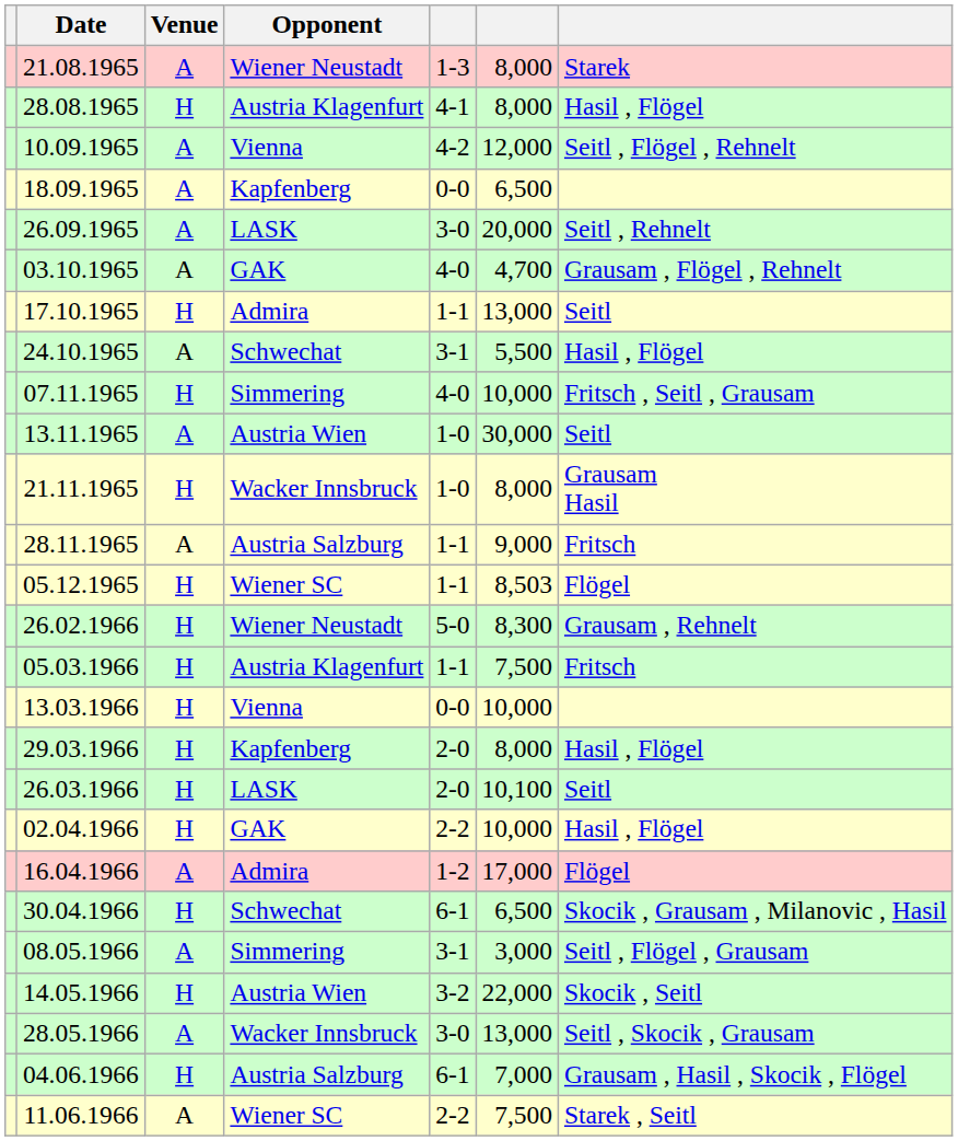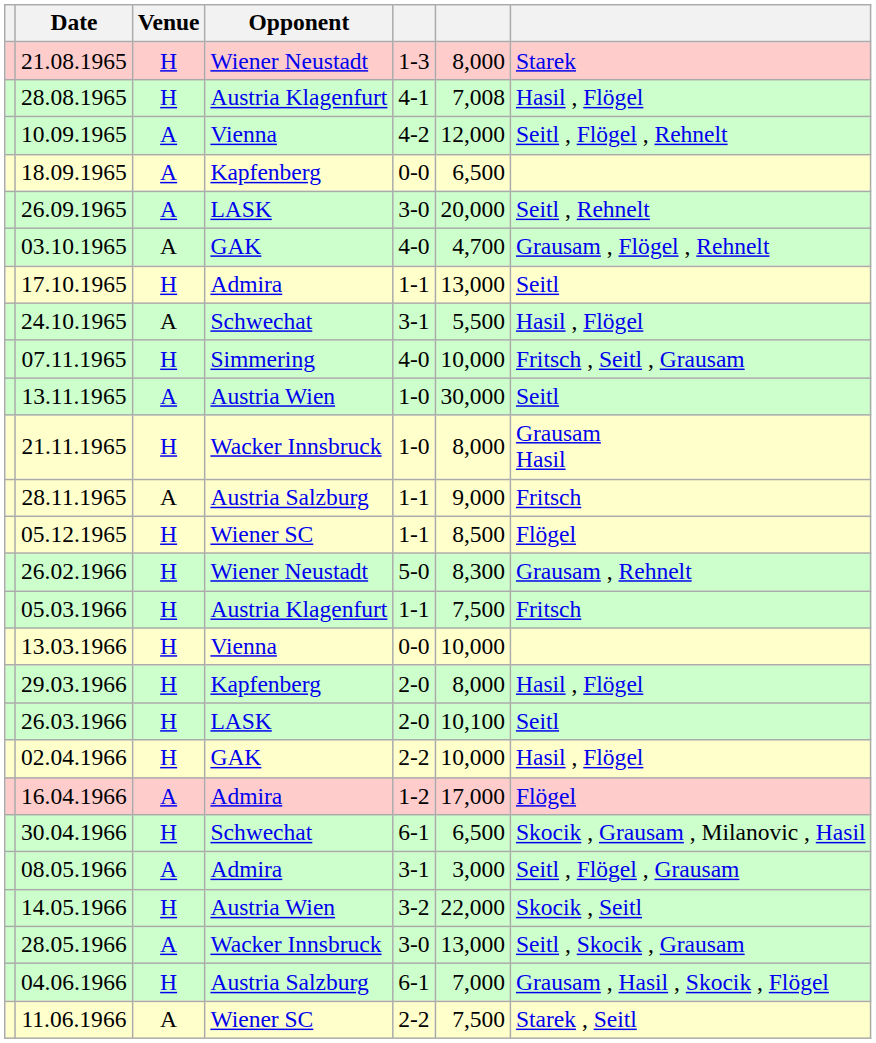21.08.1965 | Venue: A -> H
28.08.1965 | column 6: 8,000 -> 7,008
05.12.1965 | column 6: 8,503 -> 8,500
08.05.1966 | Opponent: Simmering -> Admira
